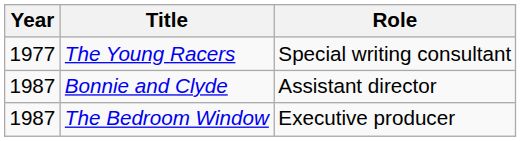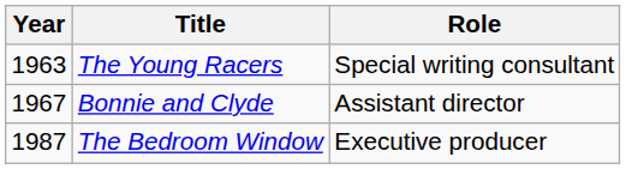The Young Racers | Year: 1977 -> 1963
Bonnie and Clyde | Year: 1987 -> 1967
